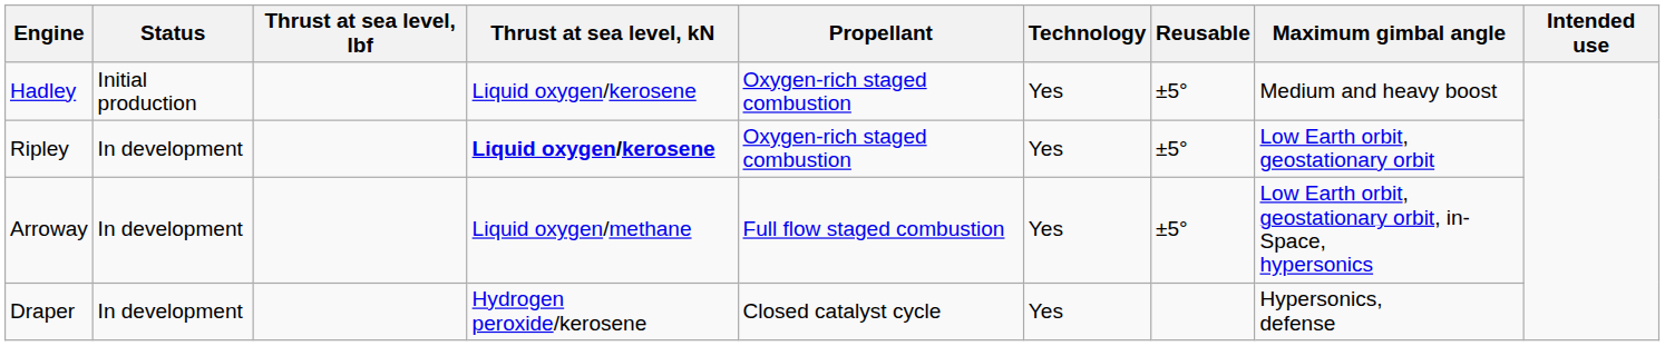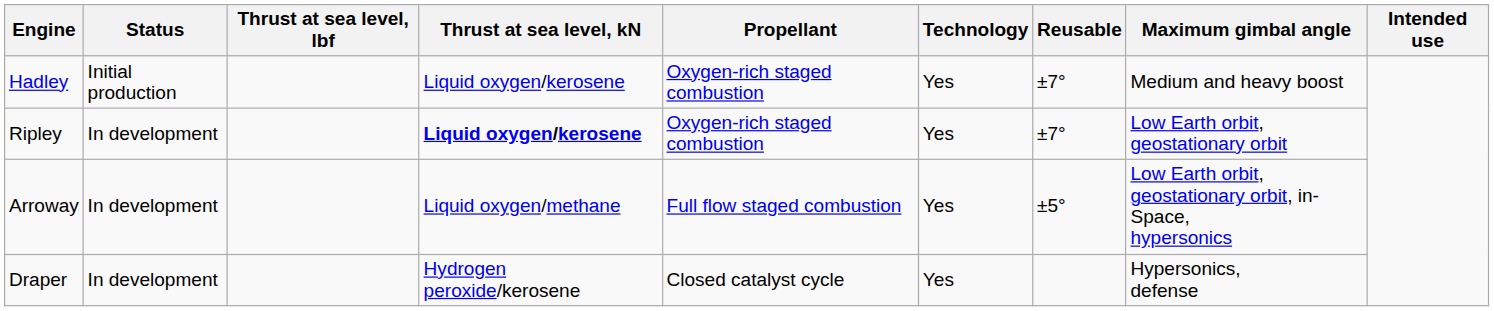Hadley | Reusable: ±5° -> ±7°
Ripley | Reusable: ±5° -> ±7°
